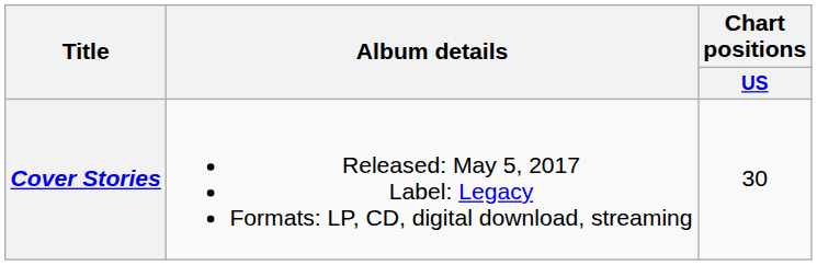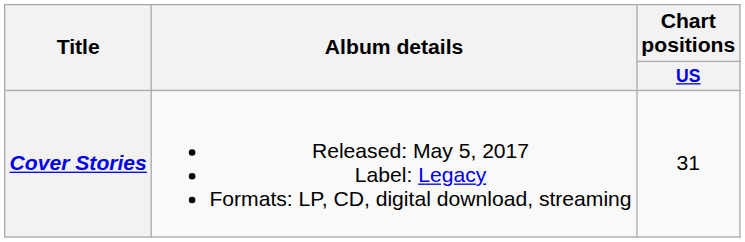Cover Stories | Chart positions / US: 30 -> 31
